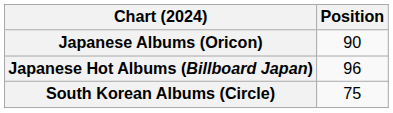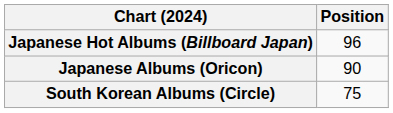rows swapped: Japanese Albums (Oricon) <-> Japanese Hot Albums (Billboard Japan)
